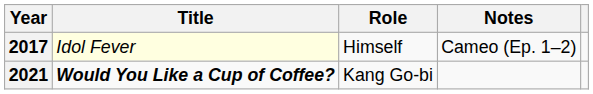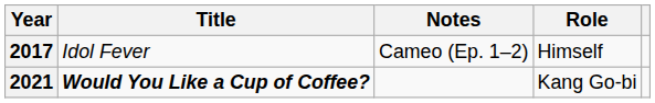columns swapped: Role <-> Notes
2017 | Title: lightyellow background -> no background
